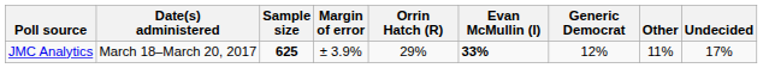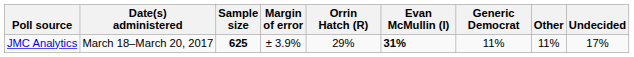JMC Analytics | Evan McMullin (I): 33% -> 31%
JMC Analytics | Generic Democrat: 12% -> 11%
